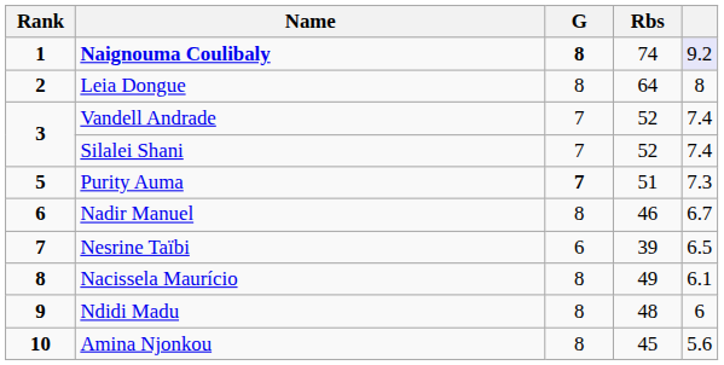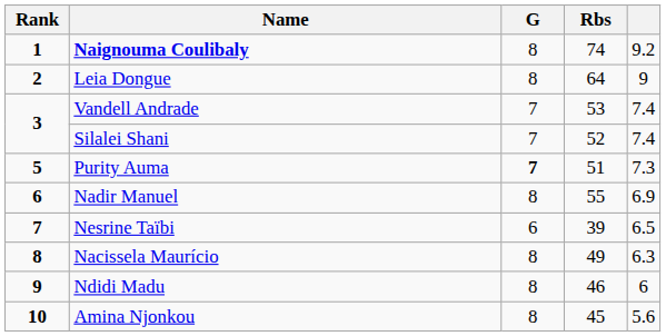Naignouma Coulibaly | G: bold -> normal
Naignouma Coulibaly | column 5: lavender background -> no background
Leia Dongue | column 5: 8 -> 9
Vandell Andrade | Rbs: 52 -> 53
Nadir Manuel | Rbs: 46 -> 55
Nadir Manuel | column 5: 6.7 -> 6.9
Nacissela Maurício | column 5: 6.1 -> 6.3
Ndidi Madu | Rbs: 48 -> 46
